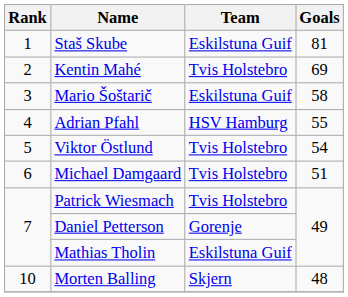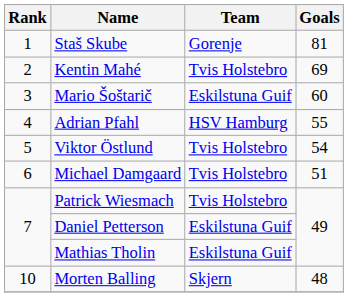Staš Skube | Team: Eskilstuna Guif -> Gorenje
Mario Šoštarič | Goals: 58 -> 60
Daniel Petterson | Team: Gorenje -> Eskilstuna Guif
